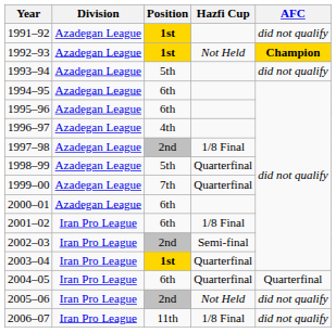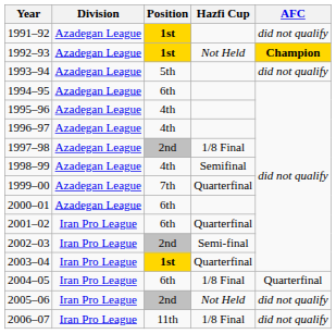1995–96 | Position: 6th -> 4th
1998–99 | Position: 5th -> 4th
1998–99 | Hazfi Cup: Quarterfinal -> Semifinal
2001–02 | Hazfi Cup: 1/8 Final -> Quarterfinal
2004–05 | Hazfi Cup: Quarterfinal -> 1/8 Final
